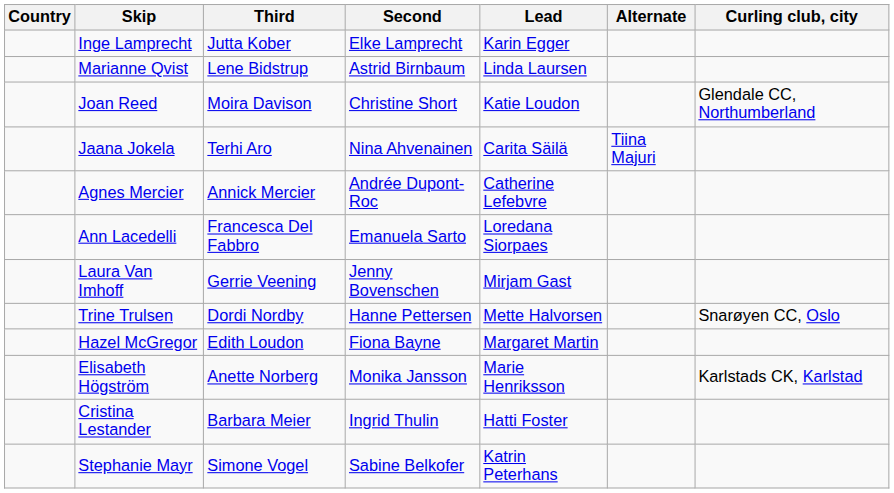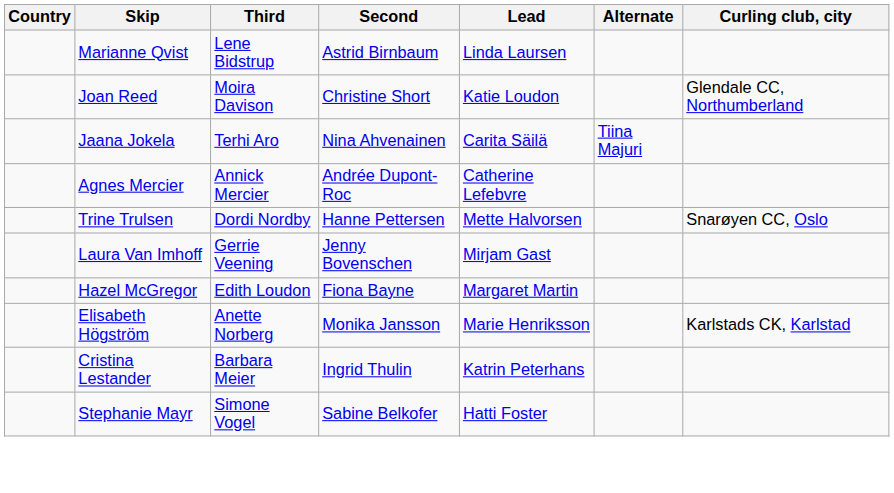- row: Inge Lamprecht | Jutta Kober | Elke Lamprecht | Karin Egger
- row: Ann Lacedelli | Francesca Del Fabbro | Emanuela Sarto | Loredana Siorpaes
rows swapped: Laura Van Imhoff <-> Trine Trulsen
Cristina Lestander | Lead: Hatti Foster -> Katrin Peterhans
Stephanie Mayr | Lead: Katrin Peterhans -> Hatti Foster
